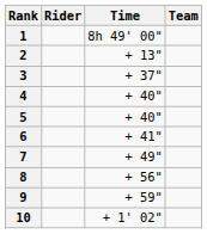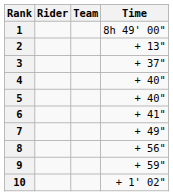columns swapped: Team <-> Time
